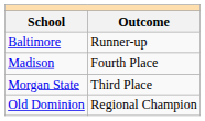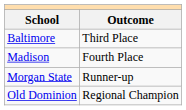Baltimore | Outcome: Runner-up -> Third Place
Morgan State | Outcome: Third Place -> Runner-up
